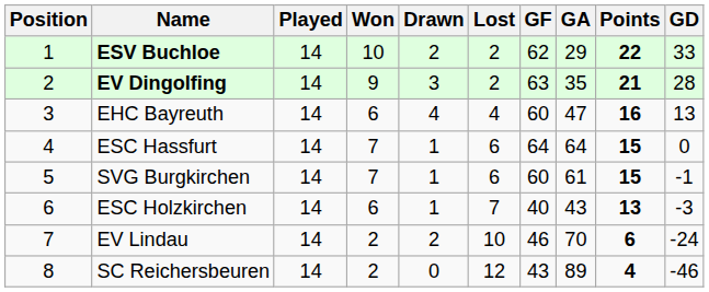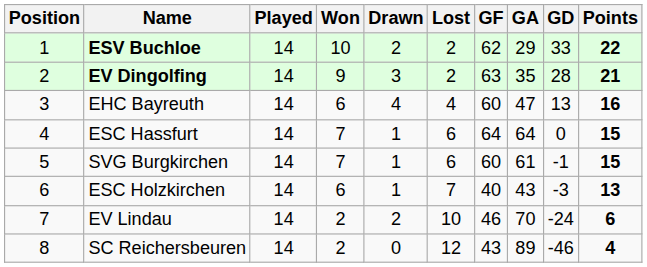columns swapped: GD <-> Points
